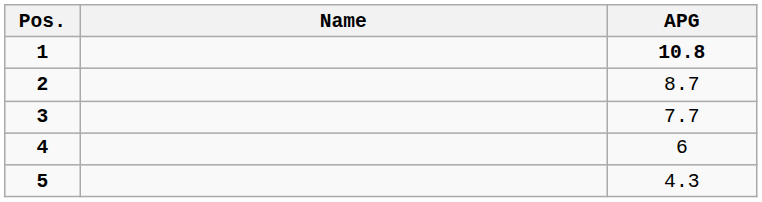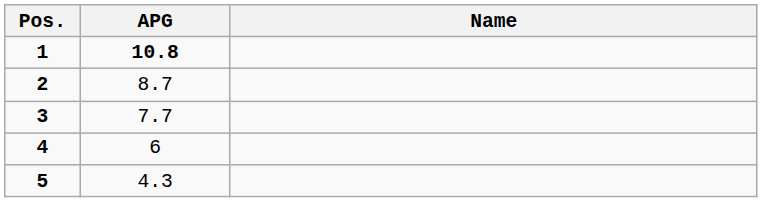columns swapped: Name <-> APG
